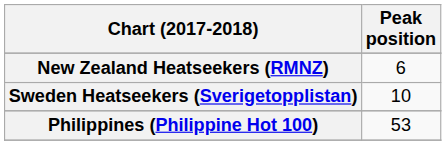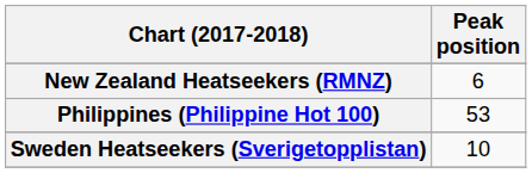rows swapped: Philippines (Philippine Hot 100) <-> Sweden Heatseekers (Sverigetopplistan)
